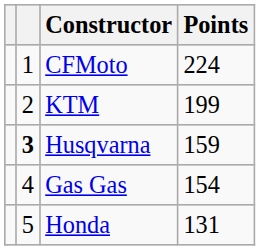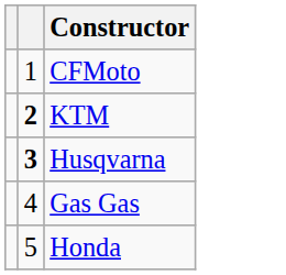- column: Points | 224 | 199 | 159 | 154 | 131
KTM | column 2: normal -> bold
